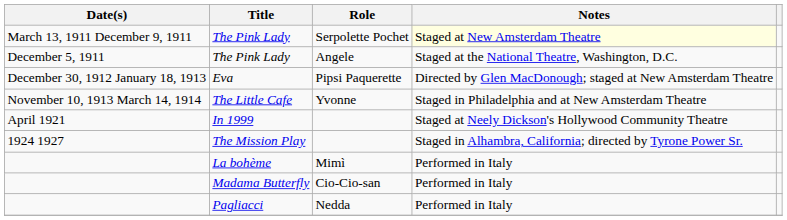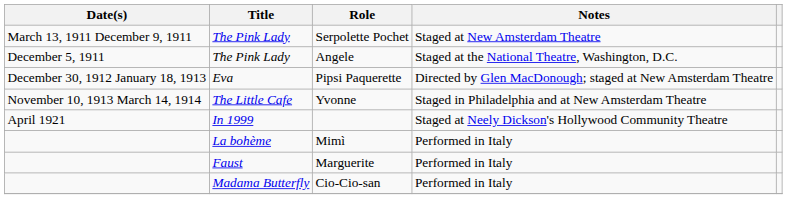The Pink Lady / Serpolette Pochet | Notes: lightyellow background -> no background
- row: 1924 1927 | The Mission Play | Staged in Alhambra, California; directed by Tyrone Power Sr.
+ row: Faust | Marguerite | Performed in Italy
- row: Pagliacci | Nedda | Performed in Italy
